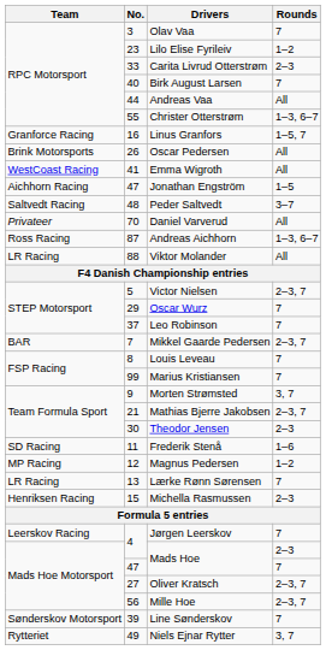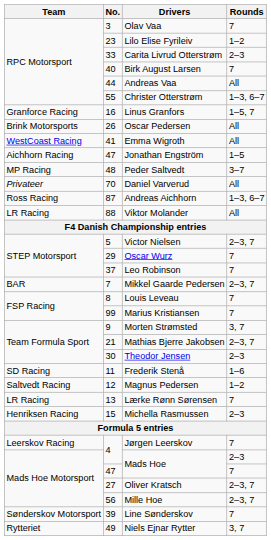Peder Saltvedt | Team: Saltvedt Racing -> MP Racing
Magnus Pedersen | Team: MP Racing -> Saltvedt Racing
